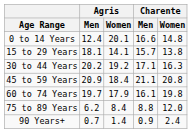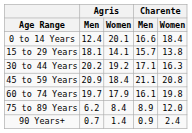0 to 14 Years | Charente / Women: 14.8 -> 18.4
75 to 89 Years | Charente / Men: 8.8 -> 8.9
